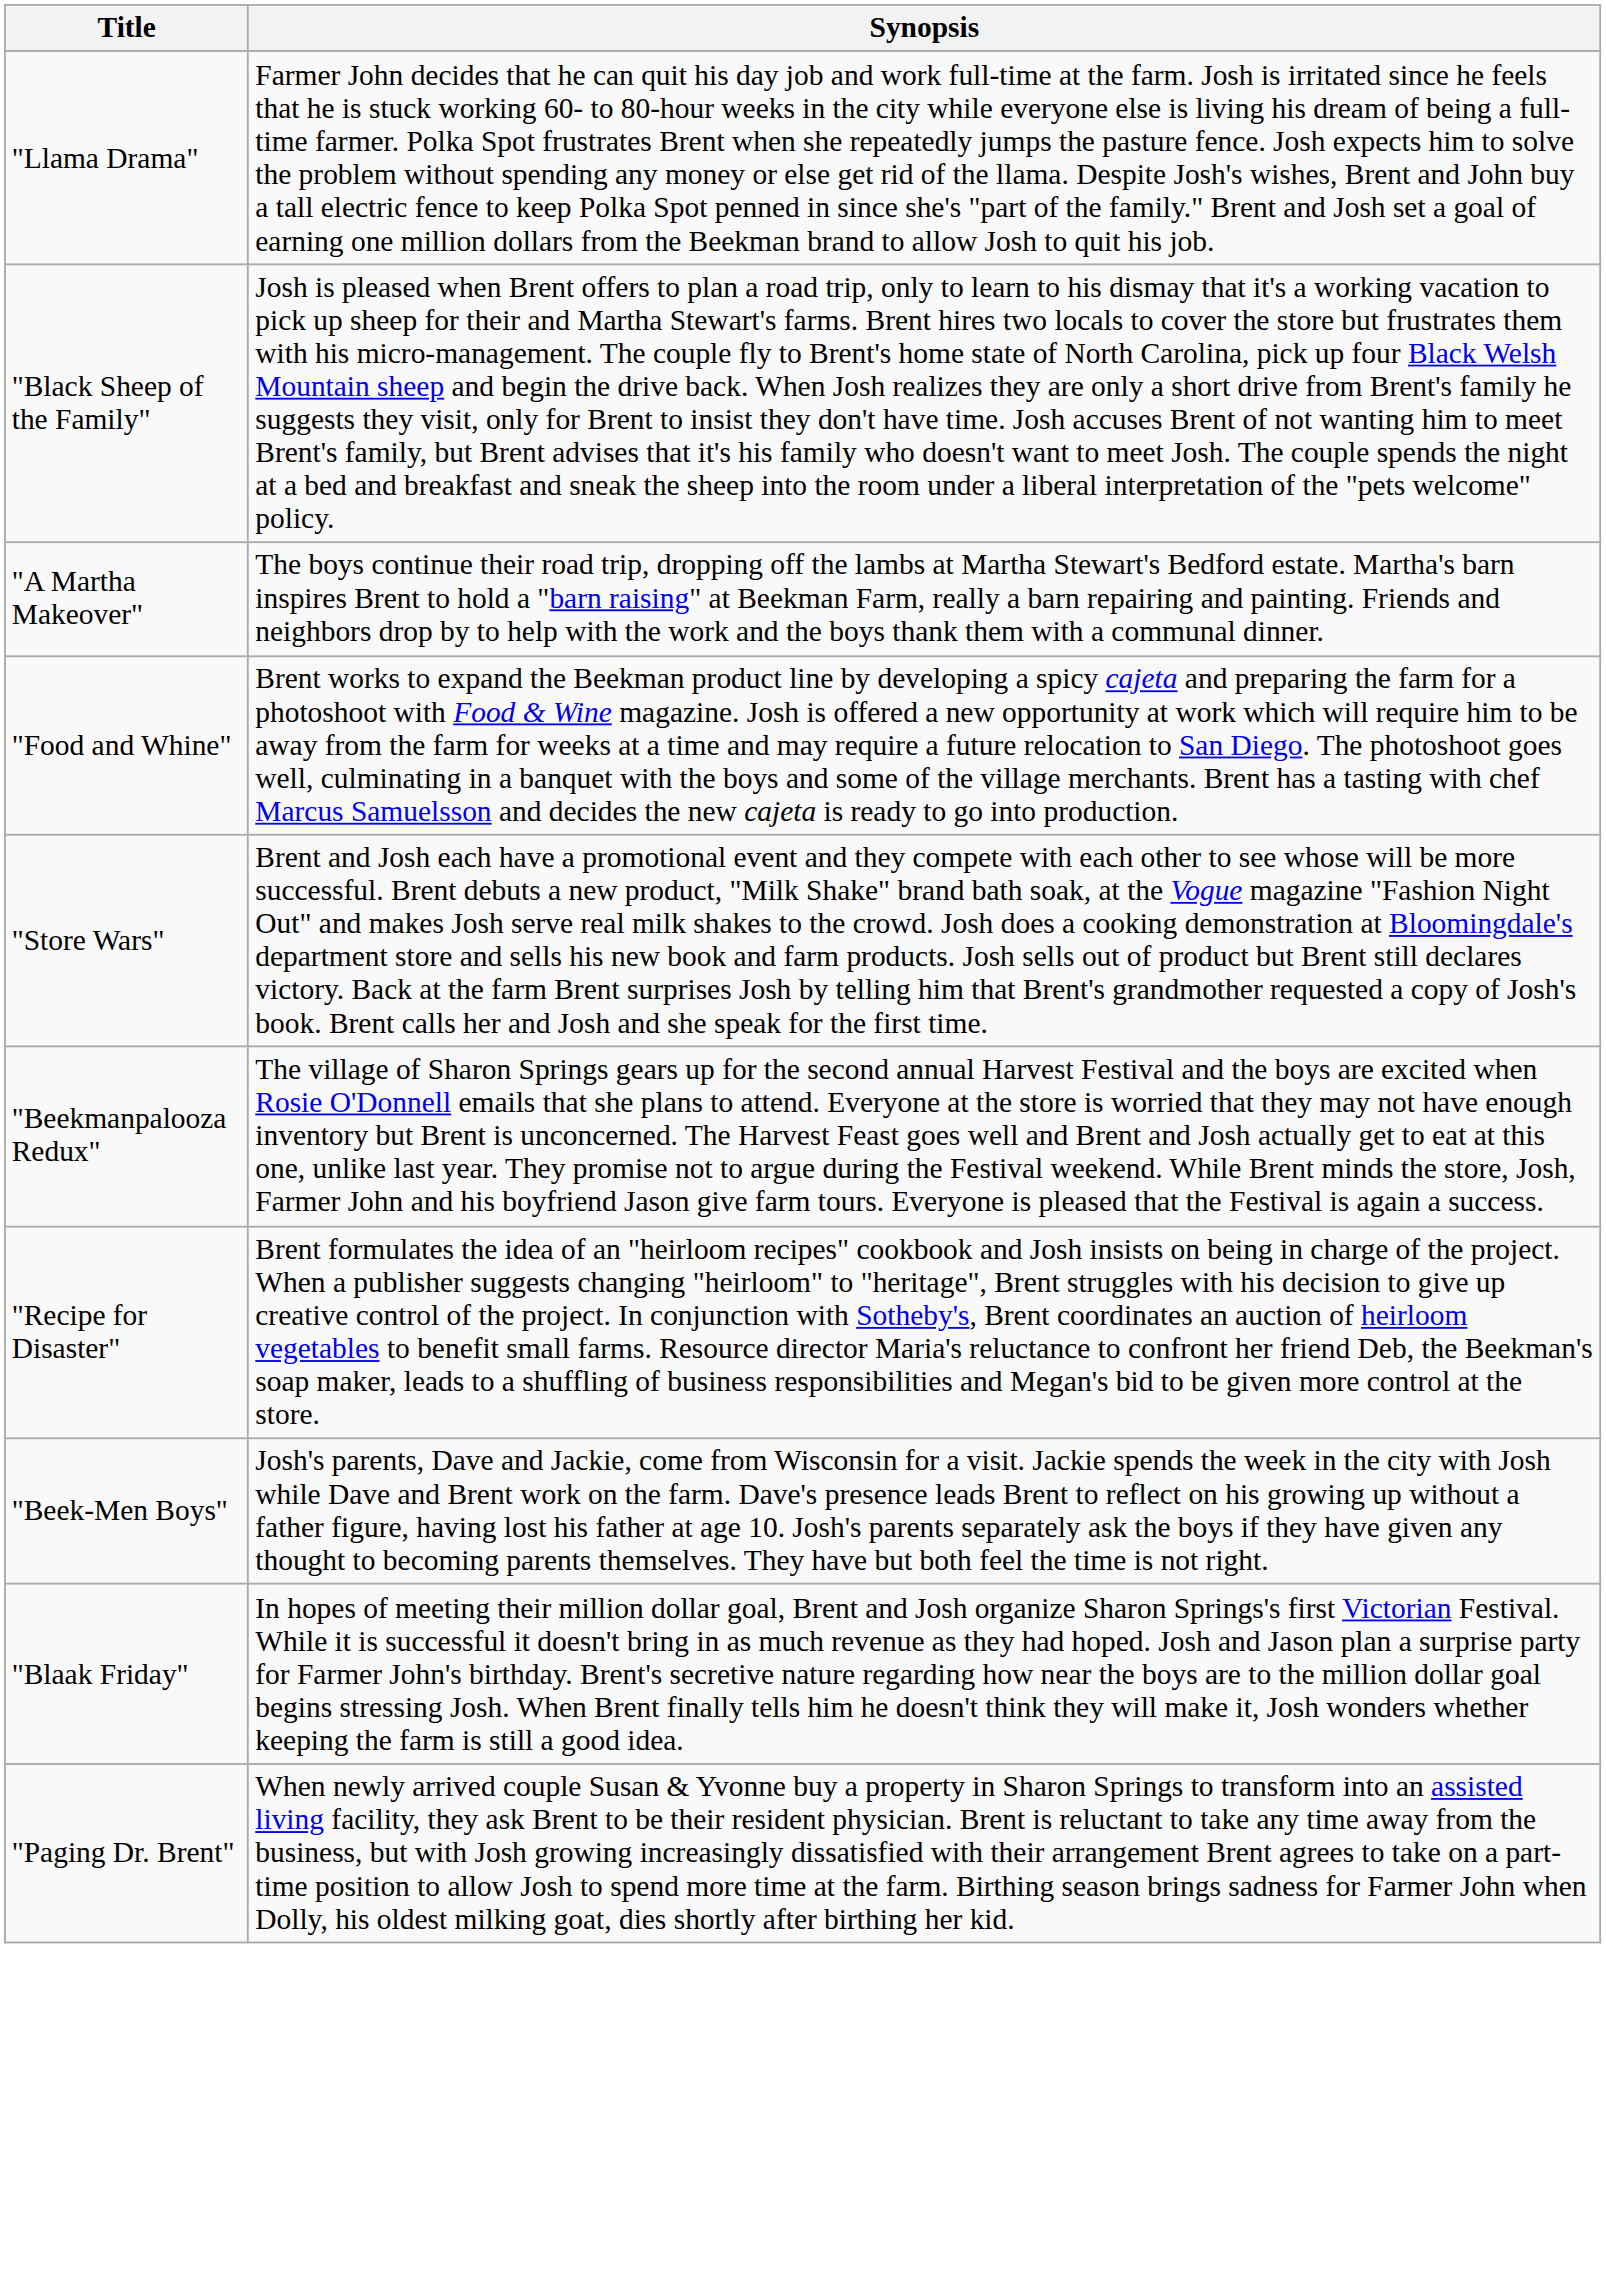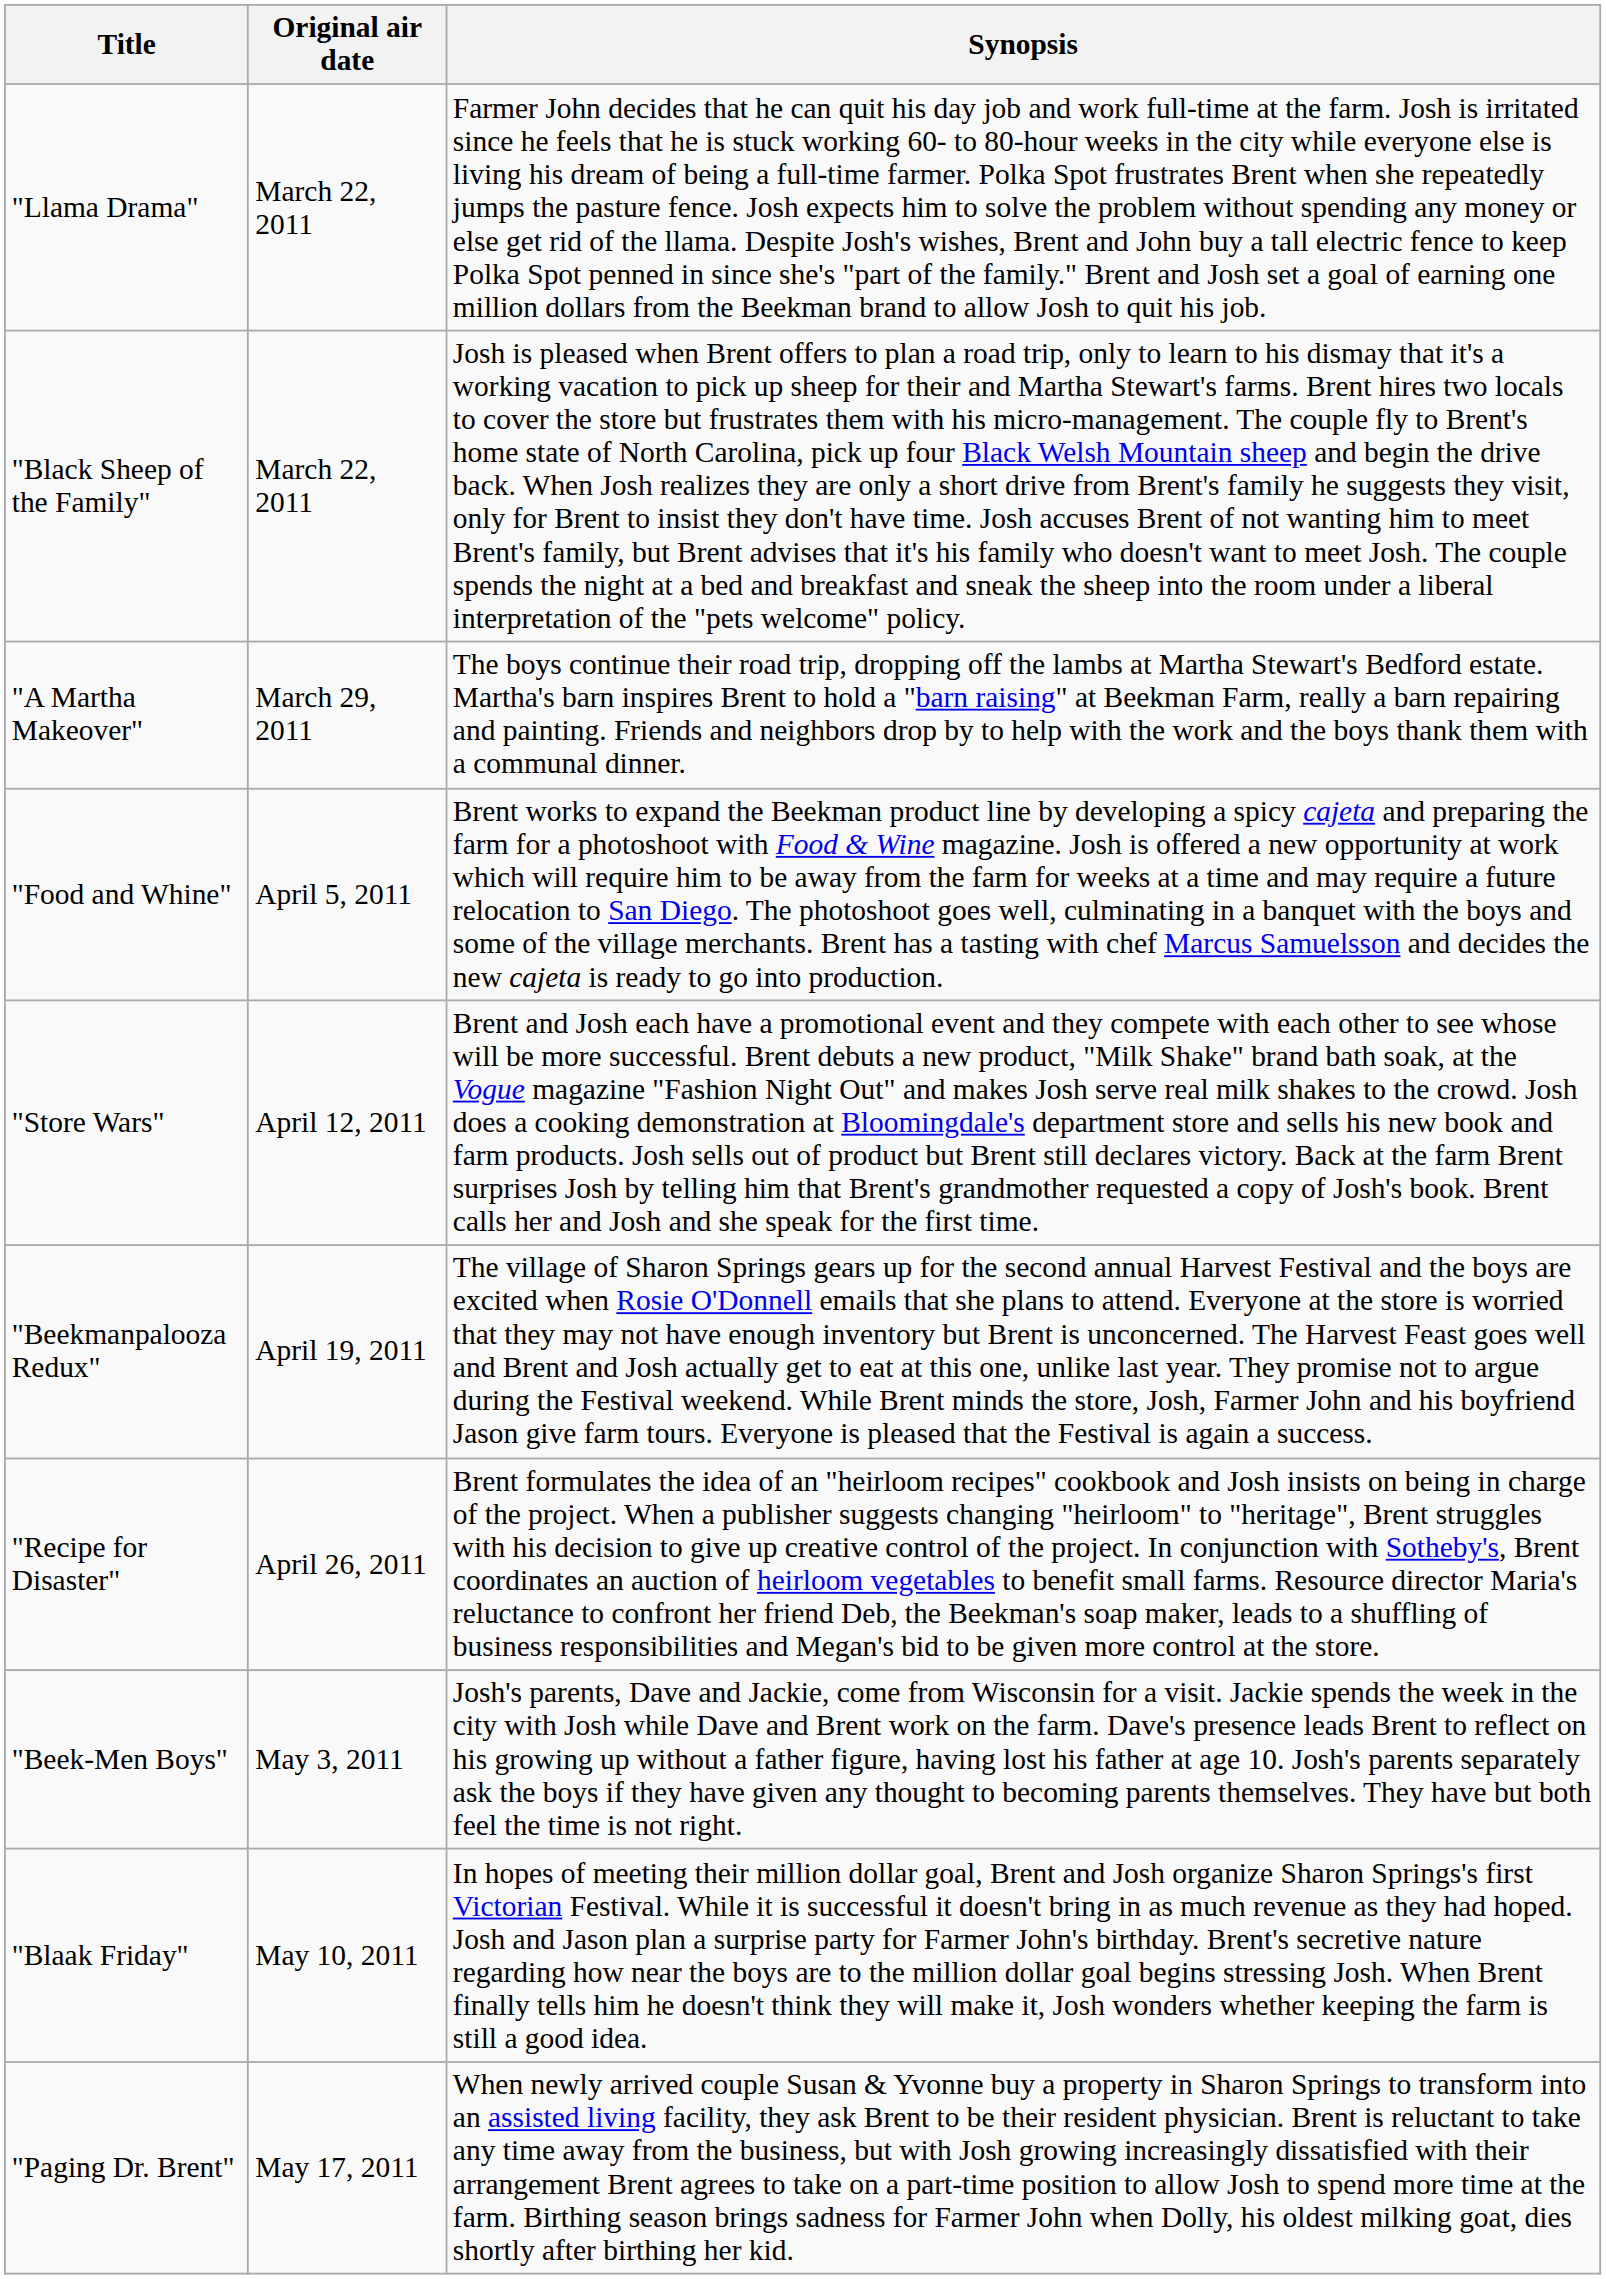+ column: Original air date | March 22, 2011 | March 22, 2011 | March 29, 2011 | April 5, 2011 | April 12, 2011 | April 19, 2011 | April 26, 2011 | May 3, 2011 | May 10, 2011 | May 17, 2011
